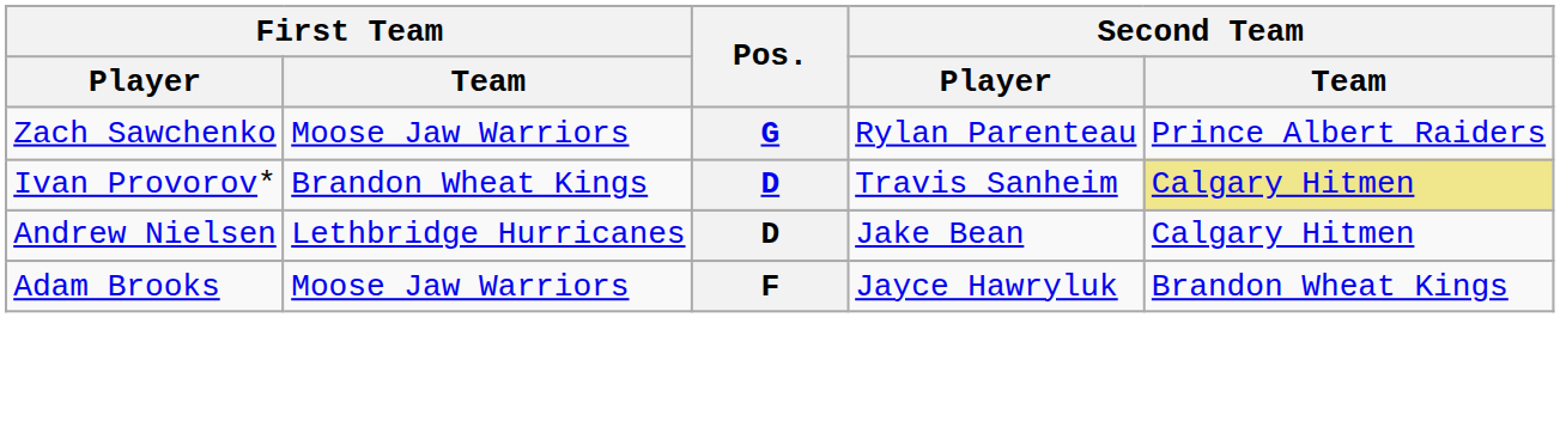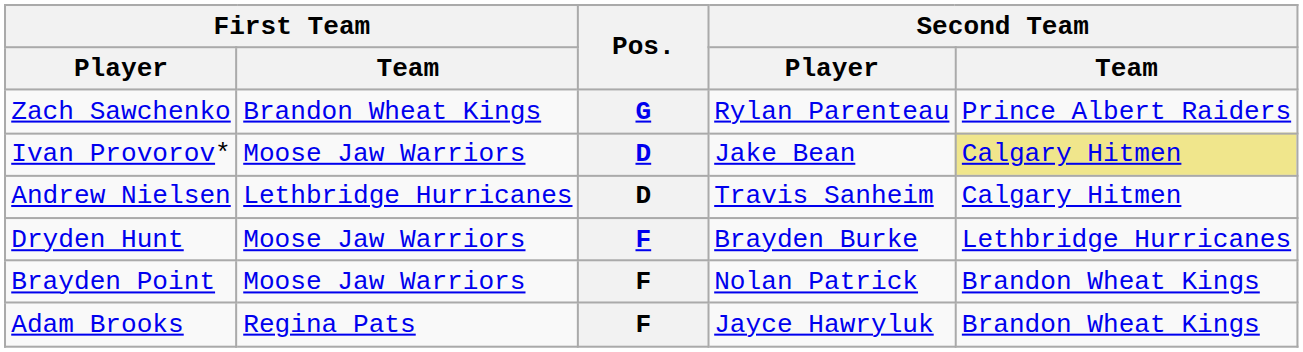Zach Sawchenko | First Team / Team: Moose Jaw Warriors -> Brandon Wheat Kings
Ivan Provorov* | First Team / Team: Brandon Wheat Kings -> Moose Jaw Warriors
Ivan Provorov* | Second Team / Player: Travis Sanheim -> Jake Bean
Andrew Nielsen | Second Team / Player: Jake Bean -> Travis Sanheim
+ row: Dryden Hunt | Moose Jaw Warriors | F | Brayden Burke | Lethbridge Hurricanes
+ row: Brayden Point | Moose Jaw Warriors | F | Nolan Patrick | Brandon Wheat Kings
Adam Brooks | First Team / Team: Moose Jaw Warriors -> Regina Pats
